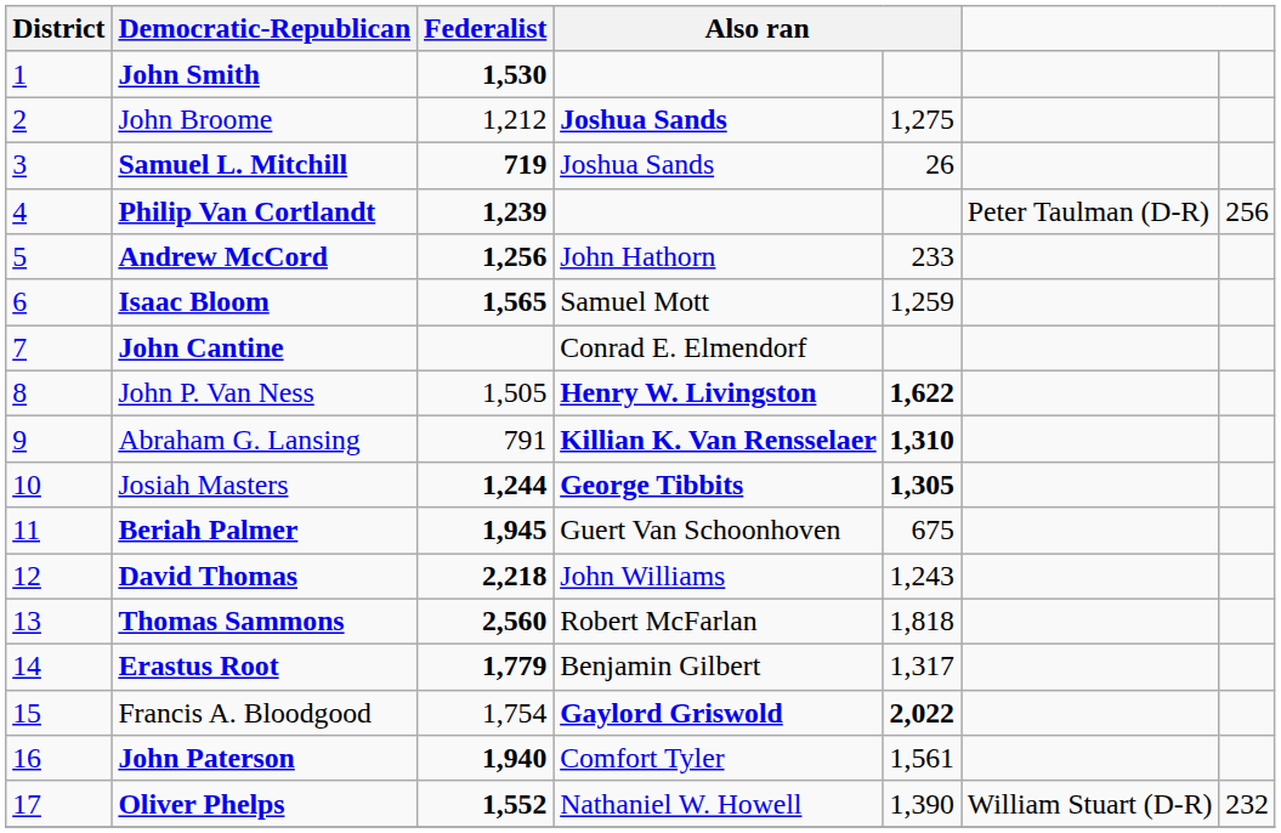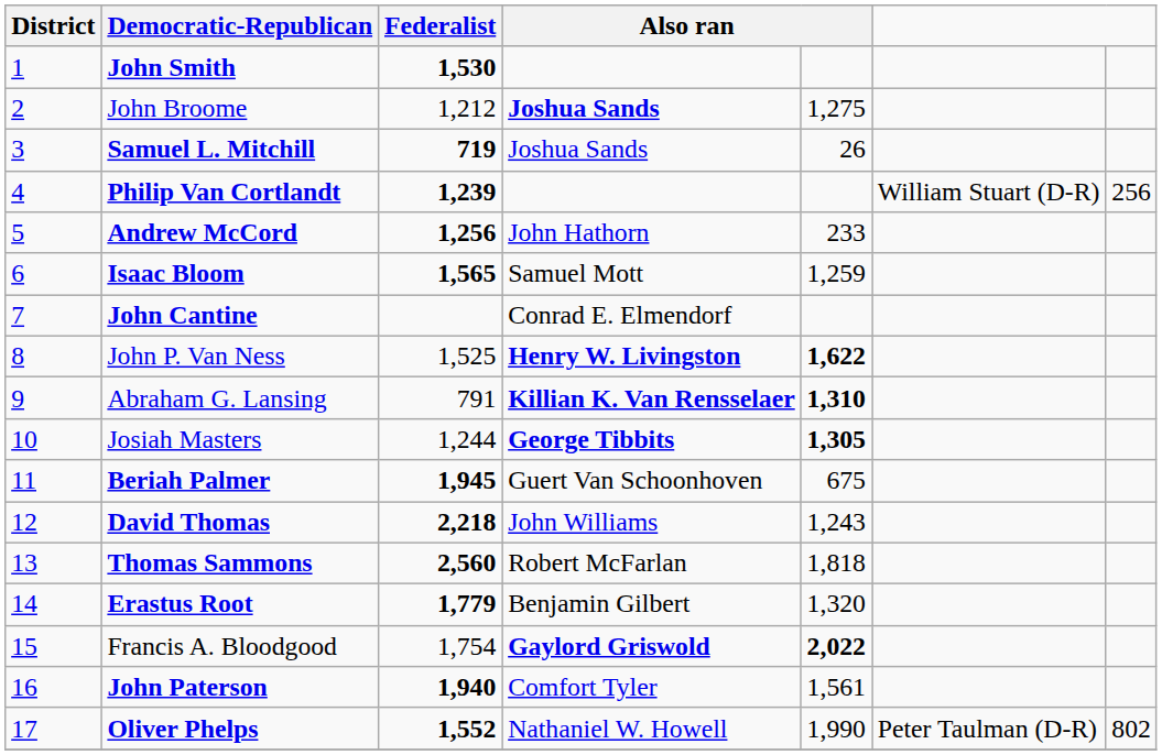Philip Van Cortlandt | column 6: Peter Taulman (D-R) -> William Stuart (D-R)
John P. Van Ness | Federalist: 1,505 -> 1,525
Josiah Masters | Federalist: bold -> normal
Erastus Root | column 5: 1,317 -> 1,320
Oliver Phelps | column 5: 1,390 -> 1,990
Oliver Phelps | column 6: William Stuart (D-R) -> Peter Taulman (D-R)
Oliver Phelps | column 7: 232 -> 802
